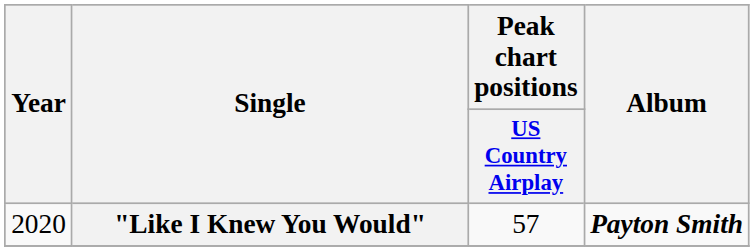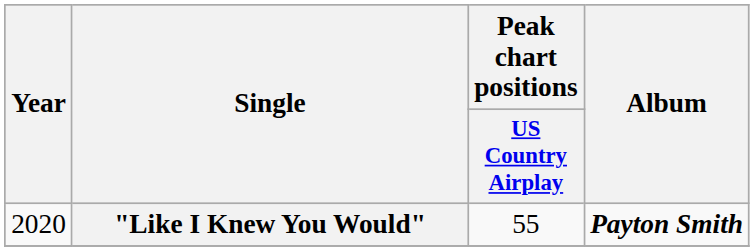"Like I Knew You Would" | Peak chart positions / US Country Airplay: 57 -> 55
